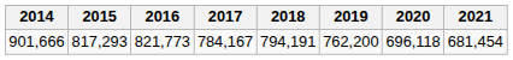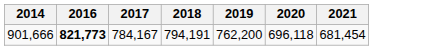- column: 2015 | 817,293
901,666 | 2016: normal -> bold
